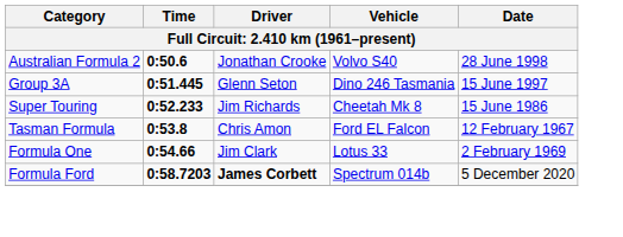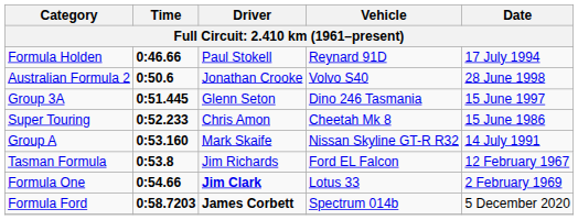+ row: Formula Holden | 0:46.66 | Paul Stokell | Reynard 91D | 17 July 1994
Super Touring | Driver: Jim Richards -> Chris Amon
+ row: Group A | 0:53.160 | Mark Skaife | Nissan Skyline GT-R R32 | 14 July 1991
Tasman Formula | Driver: Chris Amon -> Jim Richards
Formula One | Driver: normal -> bold
